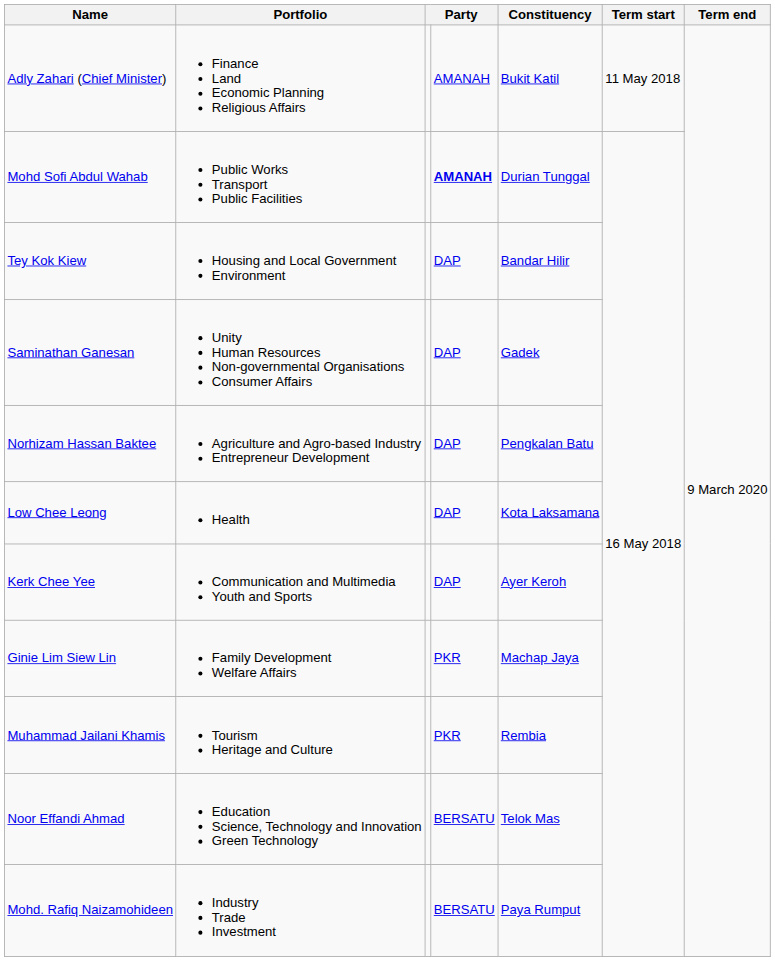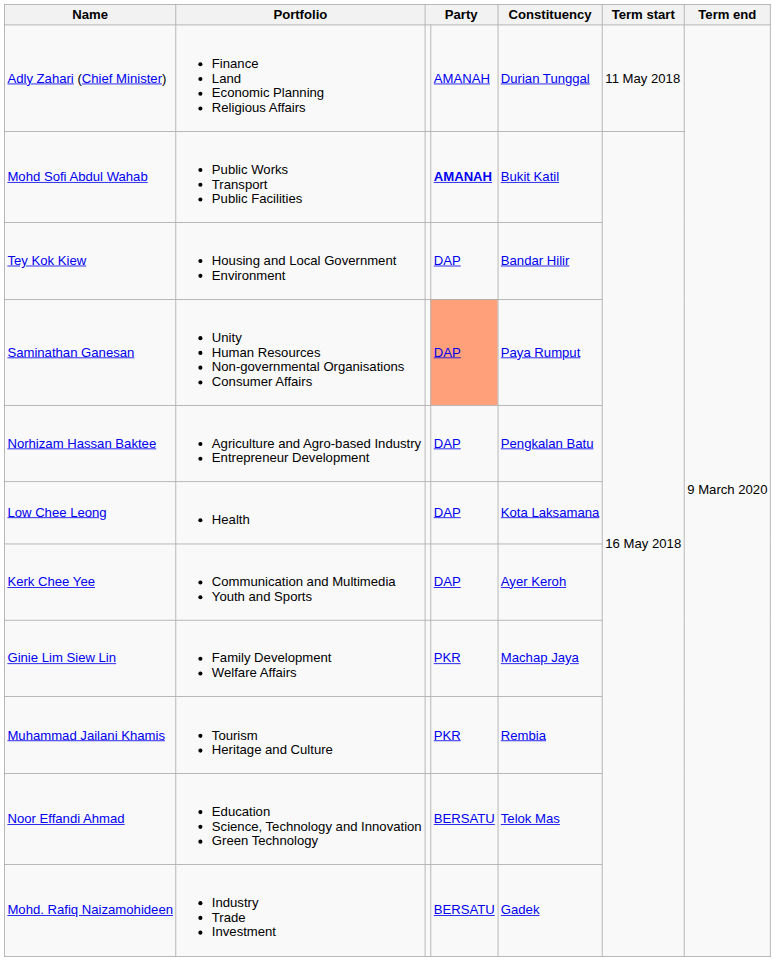Adly Zahari (Chief Minister) | Constituency: Bukit Katil -> Durian Tunggal
Mohd Sofi Abdul Wahab | Constituency: Durian Tunggal -> Bukit Katil
Saminathan Ganesan | column 4: no background -> lightsalmon background
Saminathan Ganesan | Constituency: Gadek -> Paya Rumput
Mohd. Rafiq Naizamohideen | Constituency: Paya Rumput -> Gadek
